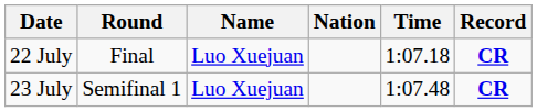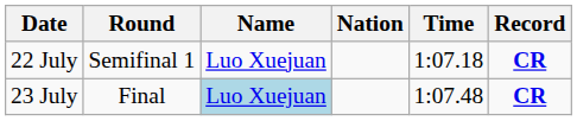22 July | Round: Final -> Semifinal 1
23 July | Round: Semifinal 1 -> Final
23 July | Name: no background -> lightblue background
